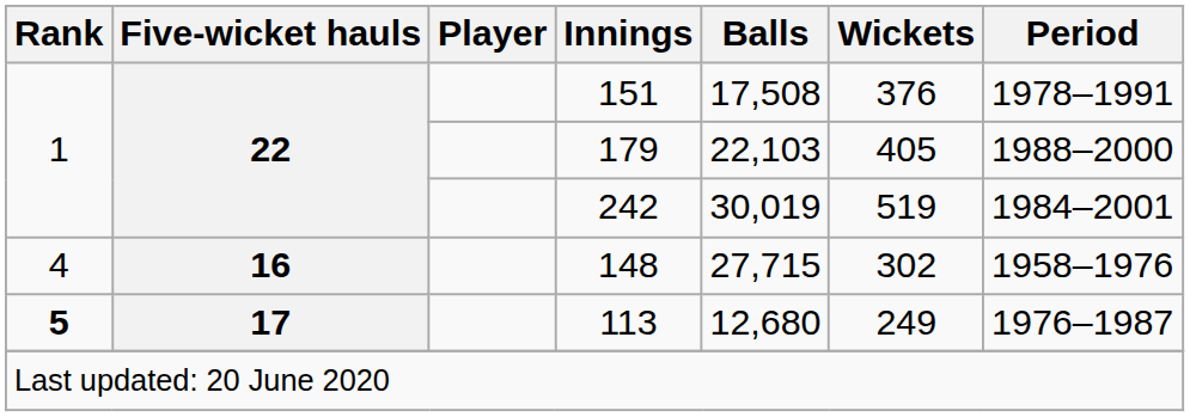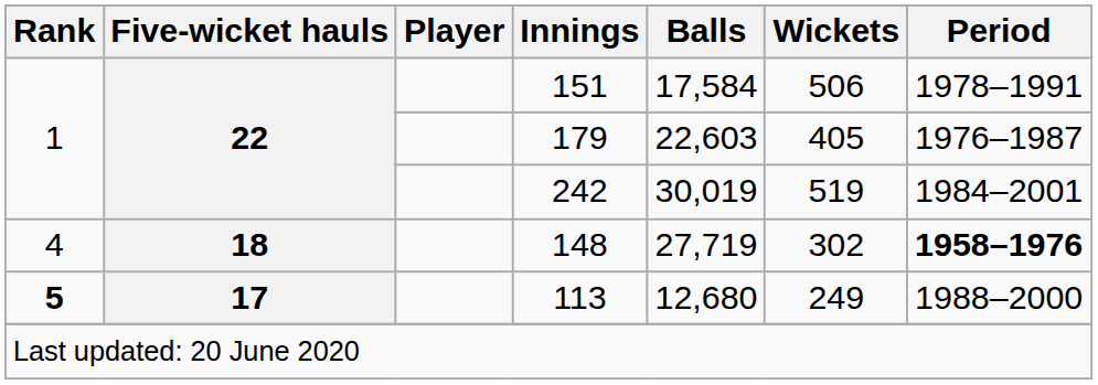151 | Balls: 17,508 -> 17,584
151 | Wickets: 376 -> 506
179 | Balls: 22,103 -> 22,603
179 | Period: 1988–2000 -> 1976–1987
148 | Five-wicket hauls: 16 -> 18
148 | Balls: 27,715 -> 27,719
148 | Period: normal -> bold
113 | Period: 1976–1987 -> 1988–2000
